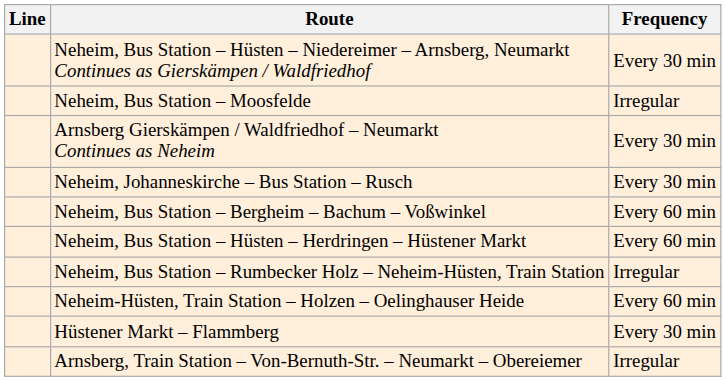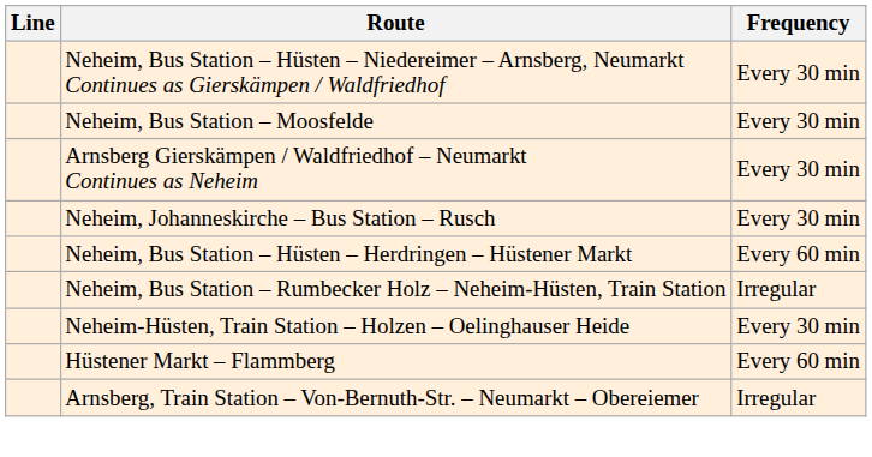Neheim, Bus Station – Moosfelde | Frequency: Irregular -> Every 30 min
- row: Neheim, Bus Station – Bergheim – Bachum – Voßwinkel | Every 60 min
Neheim-Hüsten, Train Station – Holzen – Oelinghauser Heide | Frequency: Every 60 min -> Every 30 min
Hüstener Markt – Flammberg | Frequency: Every 30 min -> Every 60 min
